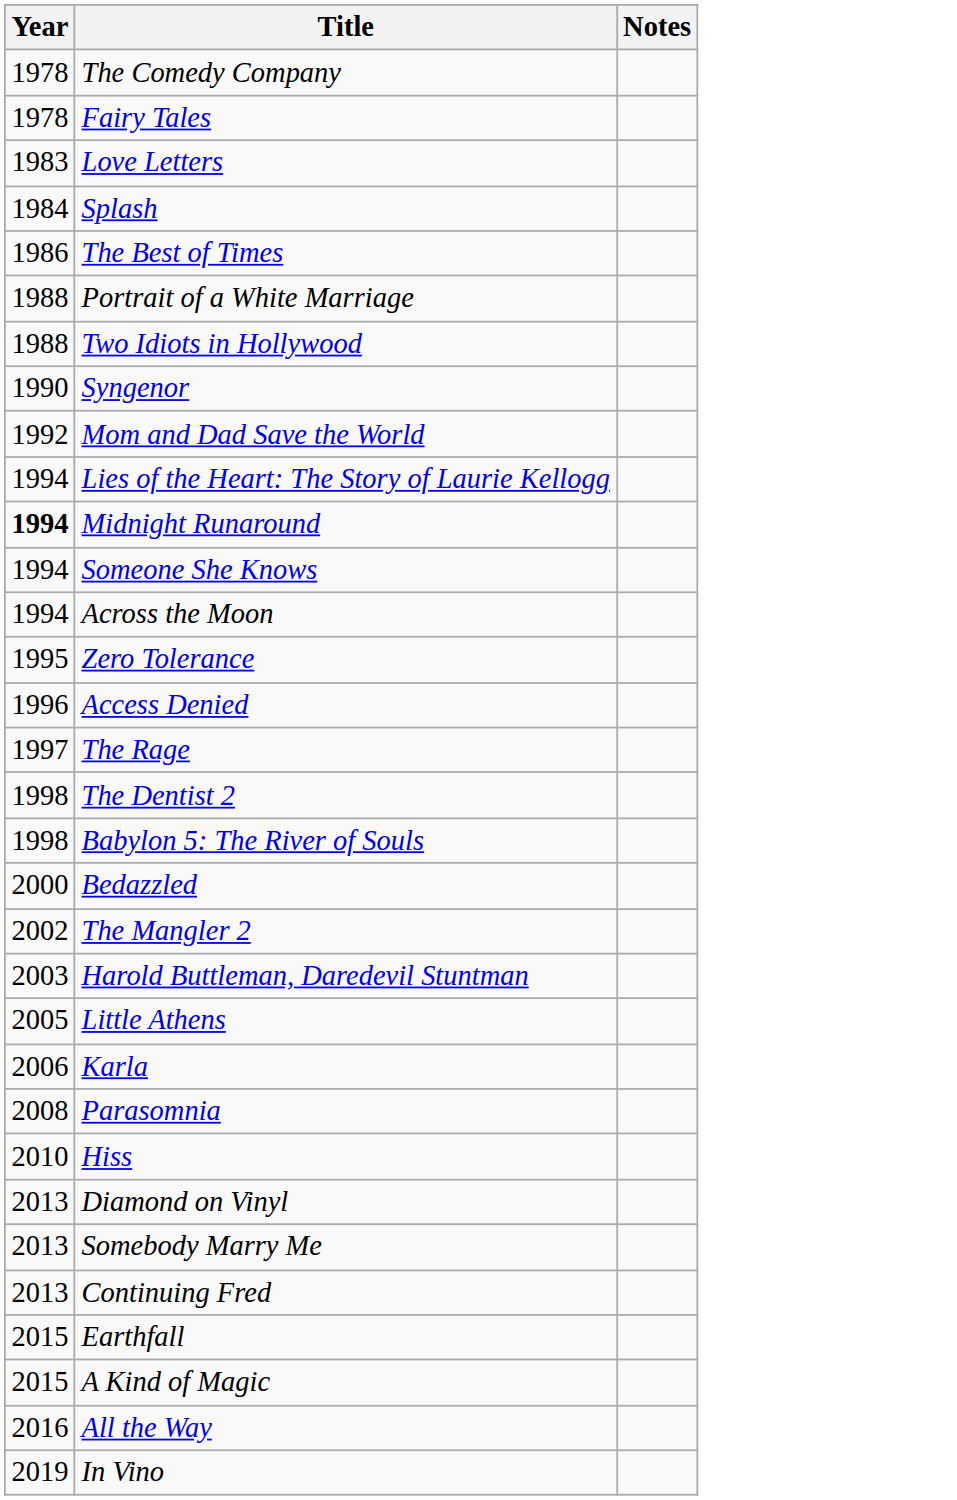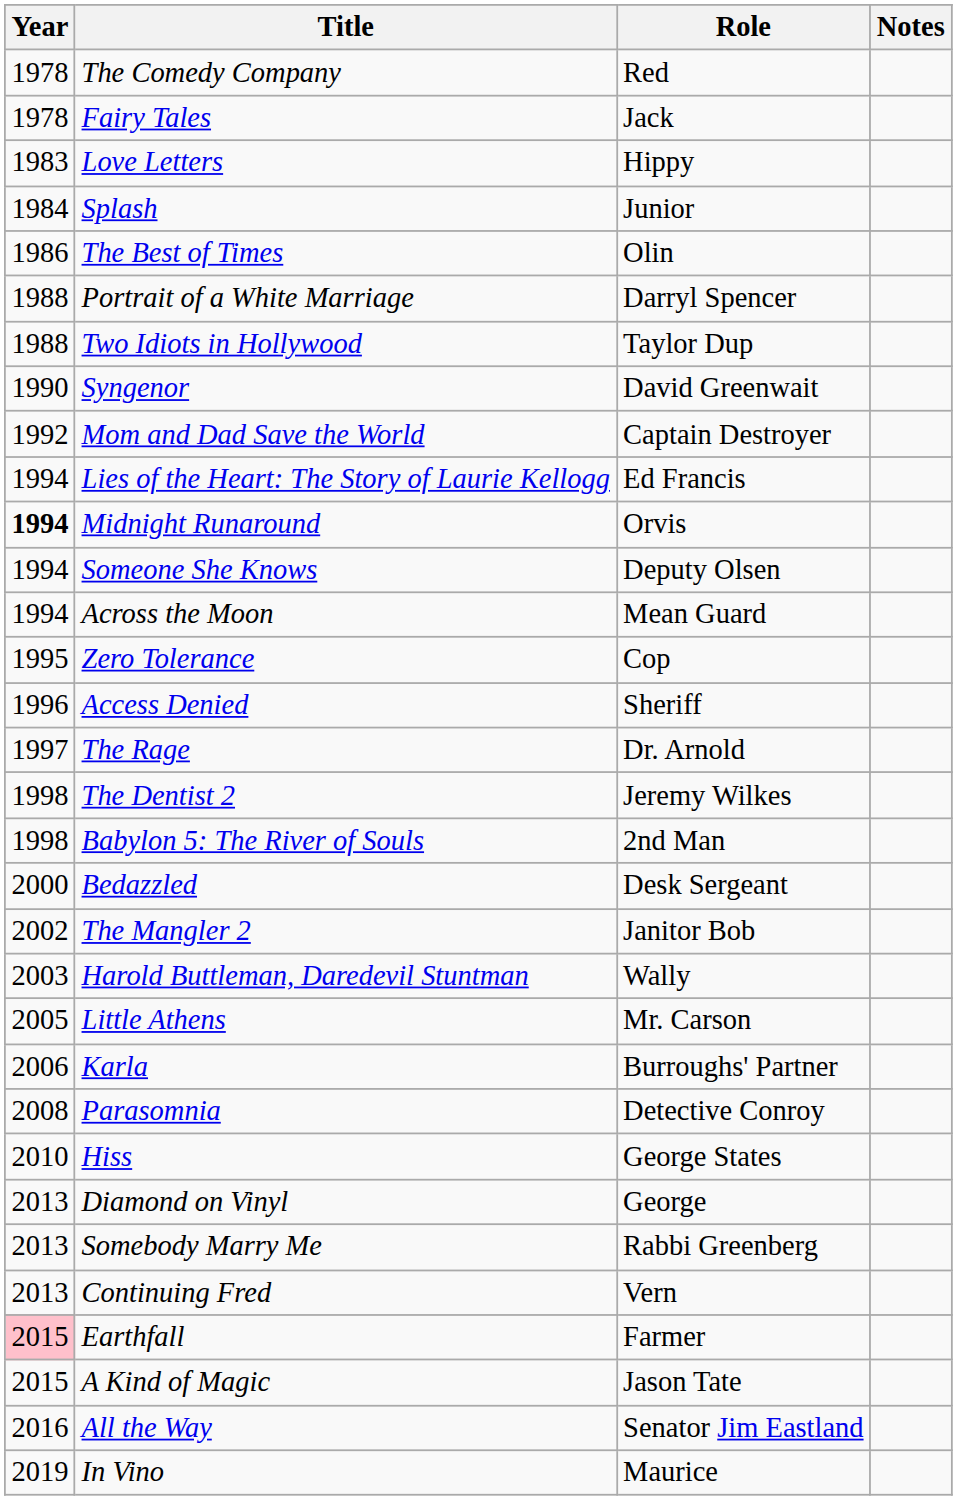+ column: Role | Red | Jack | Hippy | Junior | Olin | Darryl Spencer | Taylor Dup | David Greenwait | Captain Destroyer | Ed Francis | Orvis | Deputy Olsen | Mean Guard | Cop | Sheriff | Dr. Arnold | Jeremy Wilkes | 2nd Man | Desk Sergeant | Janitor Bob | Wally | Mr. Carson | Burroughs' Partner | Detective Conroy | George States | George | Rabbi Greenberg | Vern | Farmer | Jason Tate | Senator Jim Eastland | Maurice
Earthfall | Year: no background -> pink background
